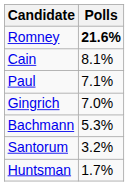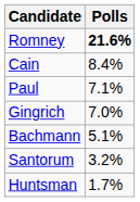Cain | Polls: 8.1% -> 8.4%
Bachmann | Polls: 5.3% -> 5.1%
